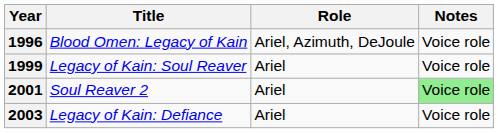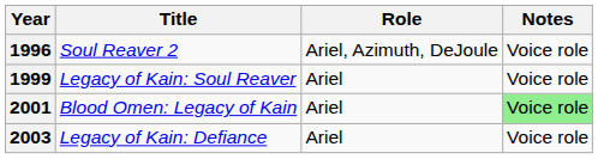1996 | Title: Blood Omen: Legacy of Kain -> Soul Reaver 2
2001 | Title: Soul Reaver 2 -> Blood Omen: Legacy of Kain
